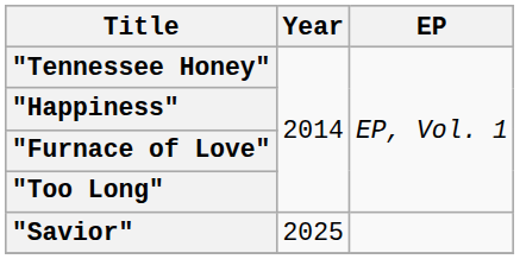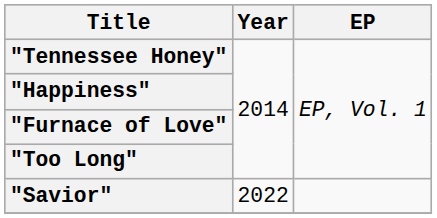"Savior" | Year: 2025 -> 2022
